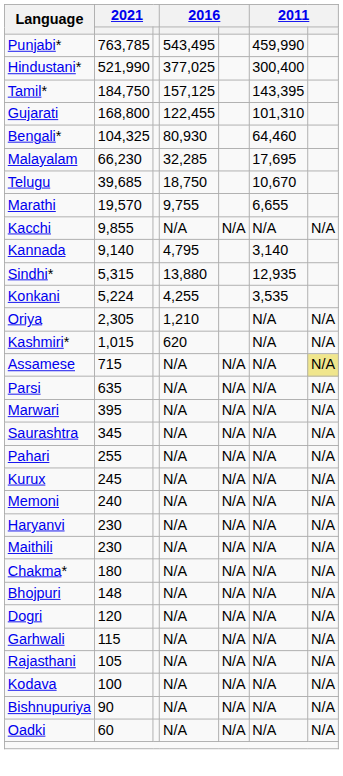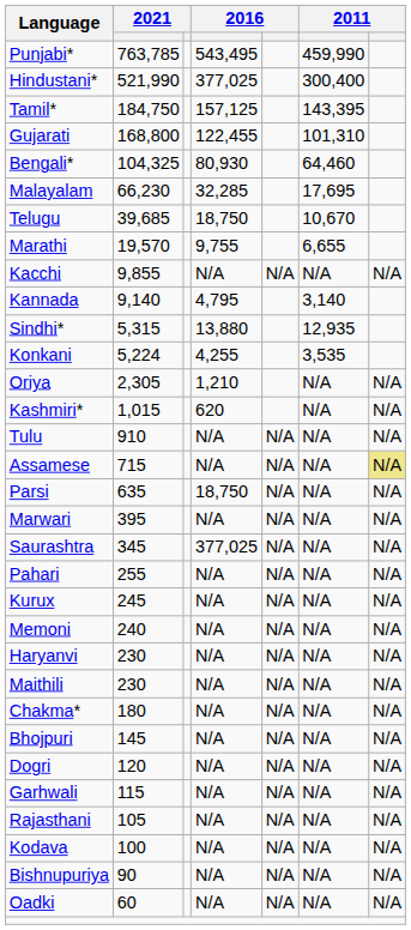+ row: Tulu | 910 | N/A | N/A | N/A | N/A
Parsi | column 4: N/A -> 18,750
Saurashtra | column 4: N/A -> 377,025
Bhojpuri | column 2: 148 -> 145
